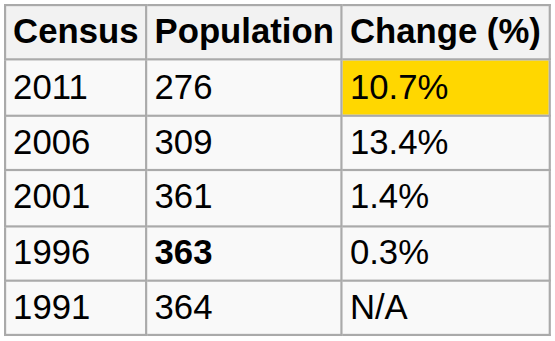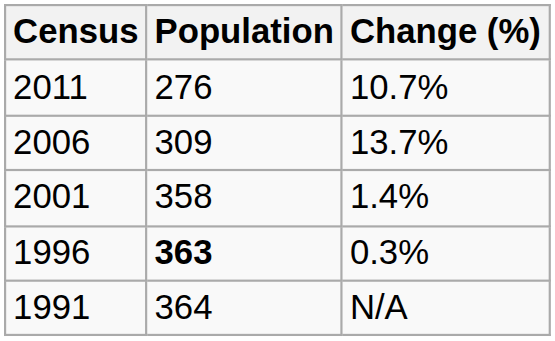2011 | Change (%): gold background -> no background
2006 | Change (%): 13.4% -> 13.7%
2001 | Population: 361 -> 358
